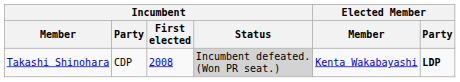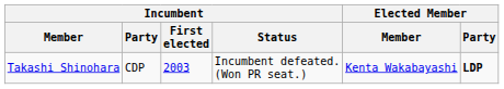Takashi Shinohara | Incumbent / First elected: 2008 -> 2003
Takashi Shinohara | Incumbent / Status: lightgrey background -> no background
